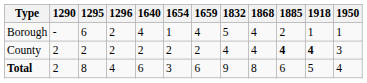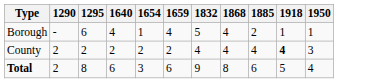- column: 1296 | 2 | 2 | 4
County | 1885: bold -> normal
